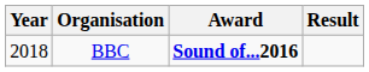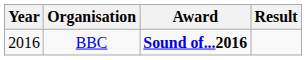BBC | Year: 2018 -> 2016
